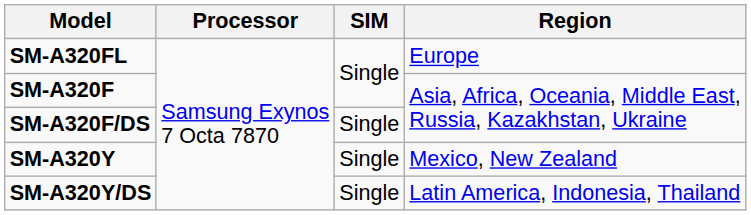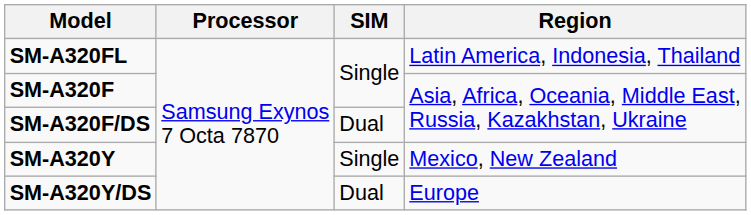SM-A320FL | Region: Europe -> Latin America, Indonesia, Thailand
SM-A320F/DS | SIM: Single -> Dual
SM-A320Y/DS | SIM: Single -> Dual
SM-A320Y/DS | Region: Latin America, Indonesia, Thailand -> Europe
